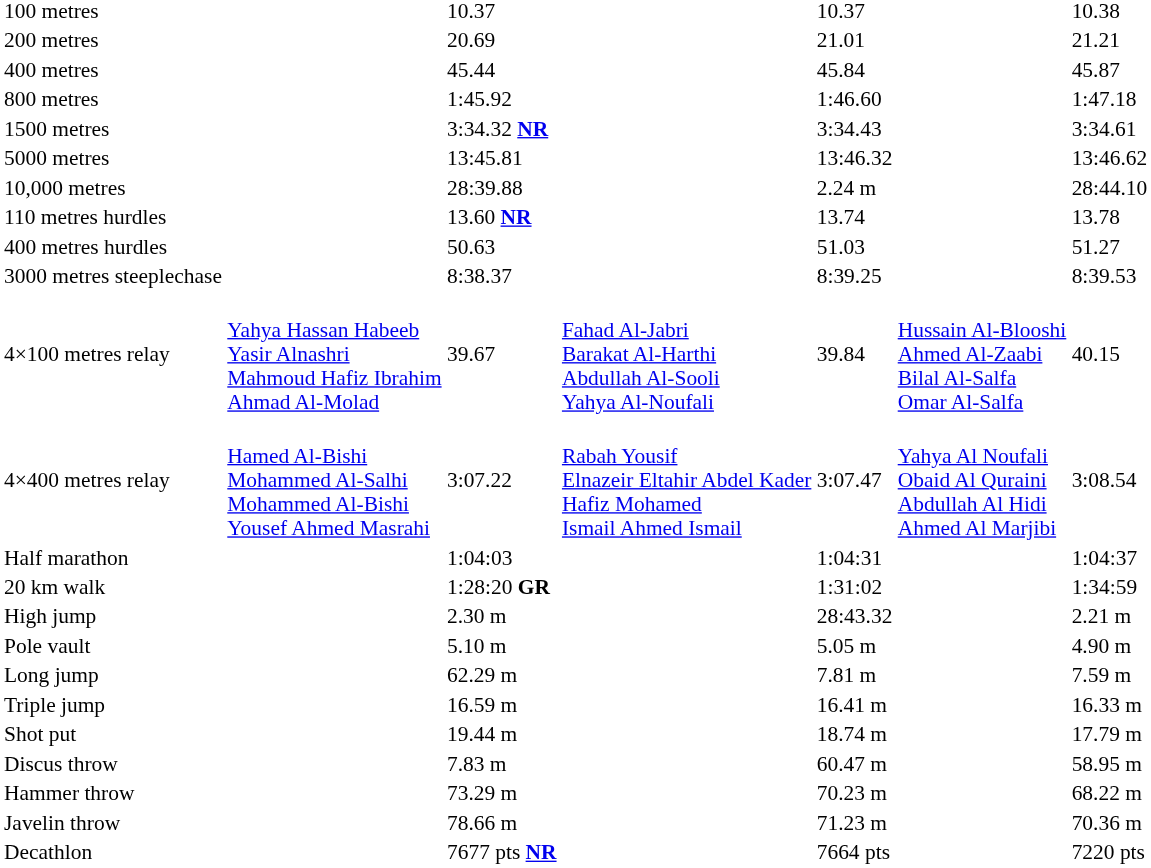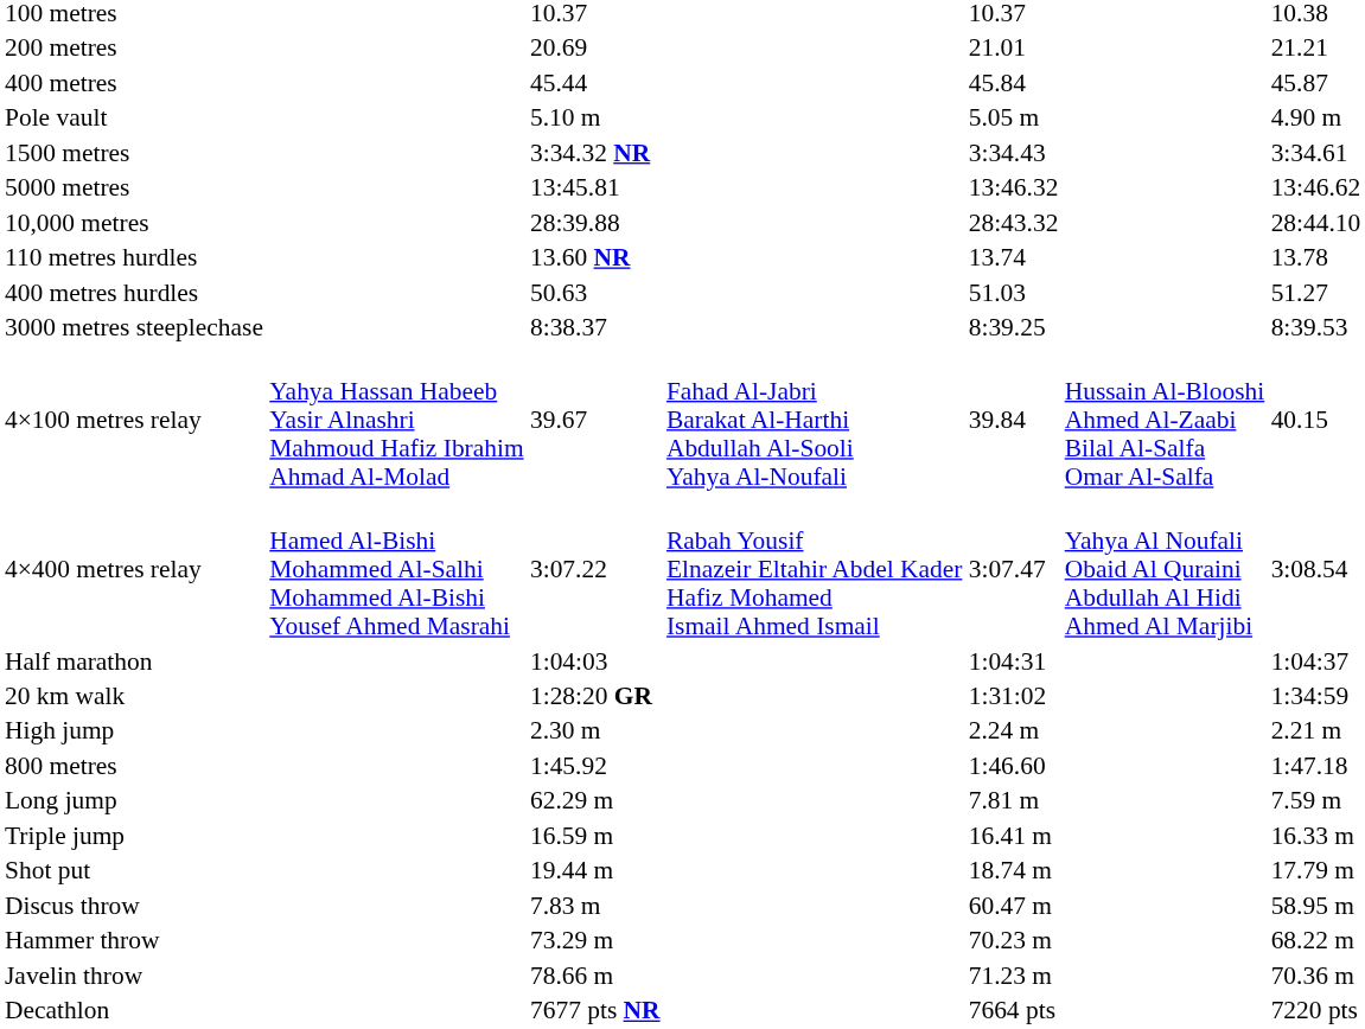rows swapped: 800 metres <-> Pole vault
10,000 metres | column 5: 2.24 m -> 28:43.32
High jump | column 5: 28:43.32 -> 2.24 m
